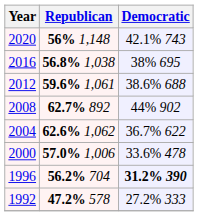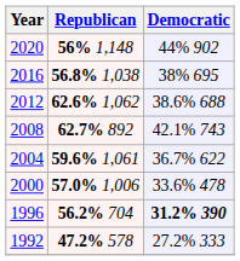2020 | Democratic: 42.1% 743 -> 44% 902
2012 | Republican: 59.6% 1,061 -> 62.6% 1,062
2008 | Democratic: 44% 902 -> 42.1% 743
2004 | Republican: 62.6% 1,062 -> 59.6% 1,061
